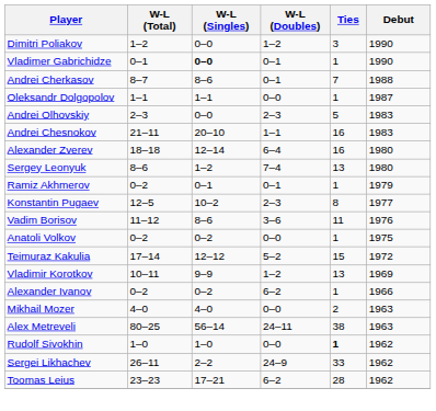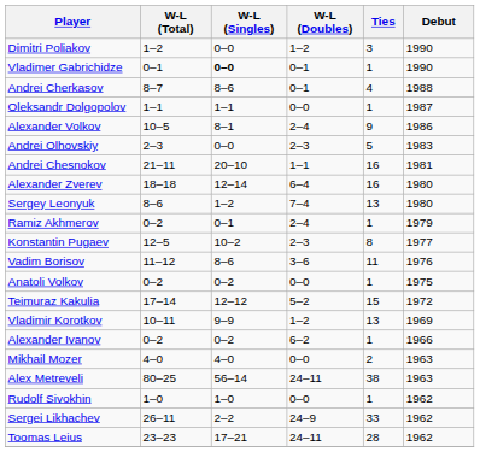Andrei Cherkasov | Ties: 7 -> 4
+ row: Alexander Volkov | 10–5 | 8–1 | 2–4 | 9 | 1986
Andrei Chesnokov | Debut: 1983 -> 1981
Ramiz Akhmerov | W-L (Doubles): 0–1 -> 2–4
Rudolf Sivokhin | Ties: bold -> normal
Toomas Leius | W-L (Doubles): 6–2 -> 24–11
